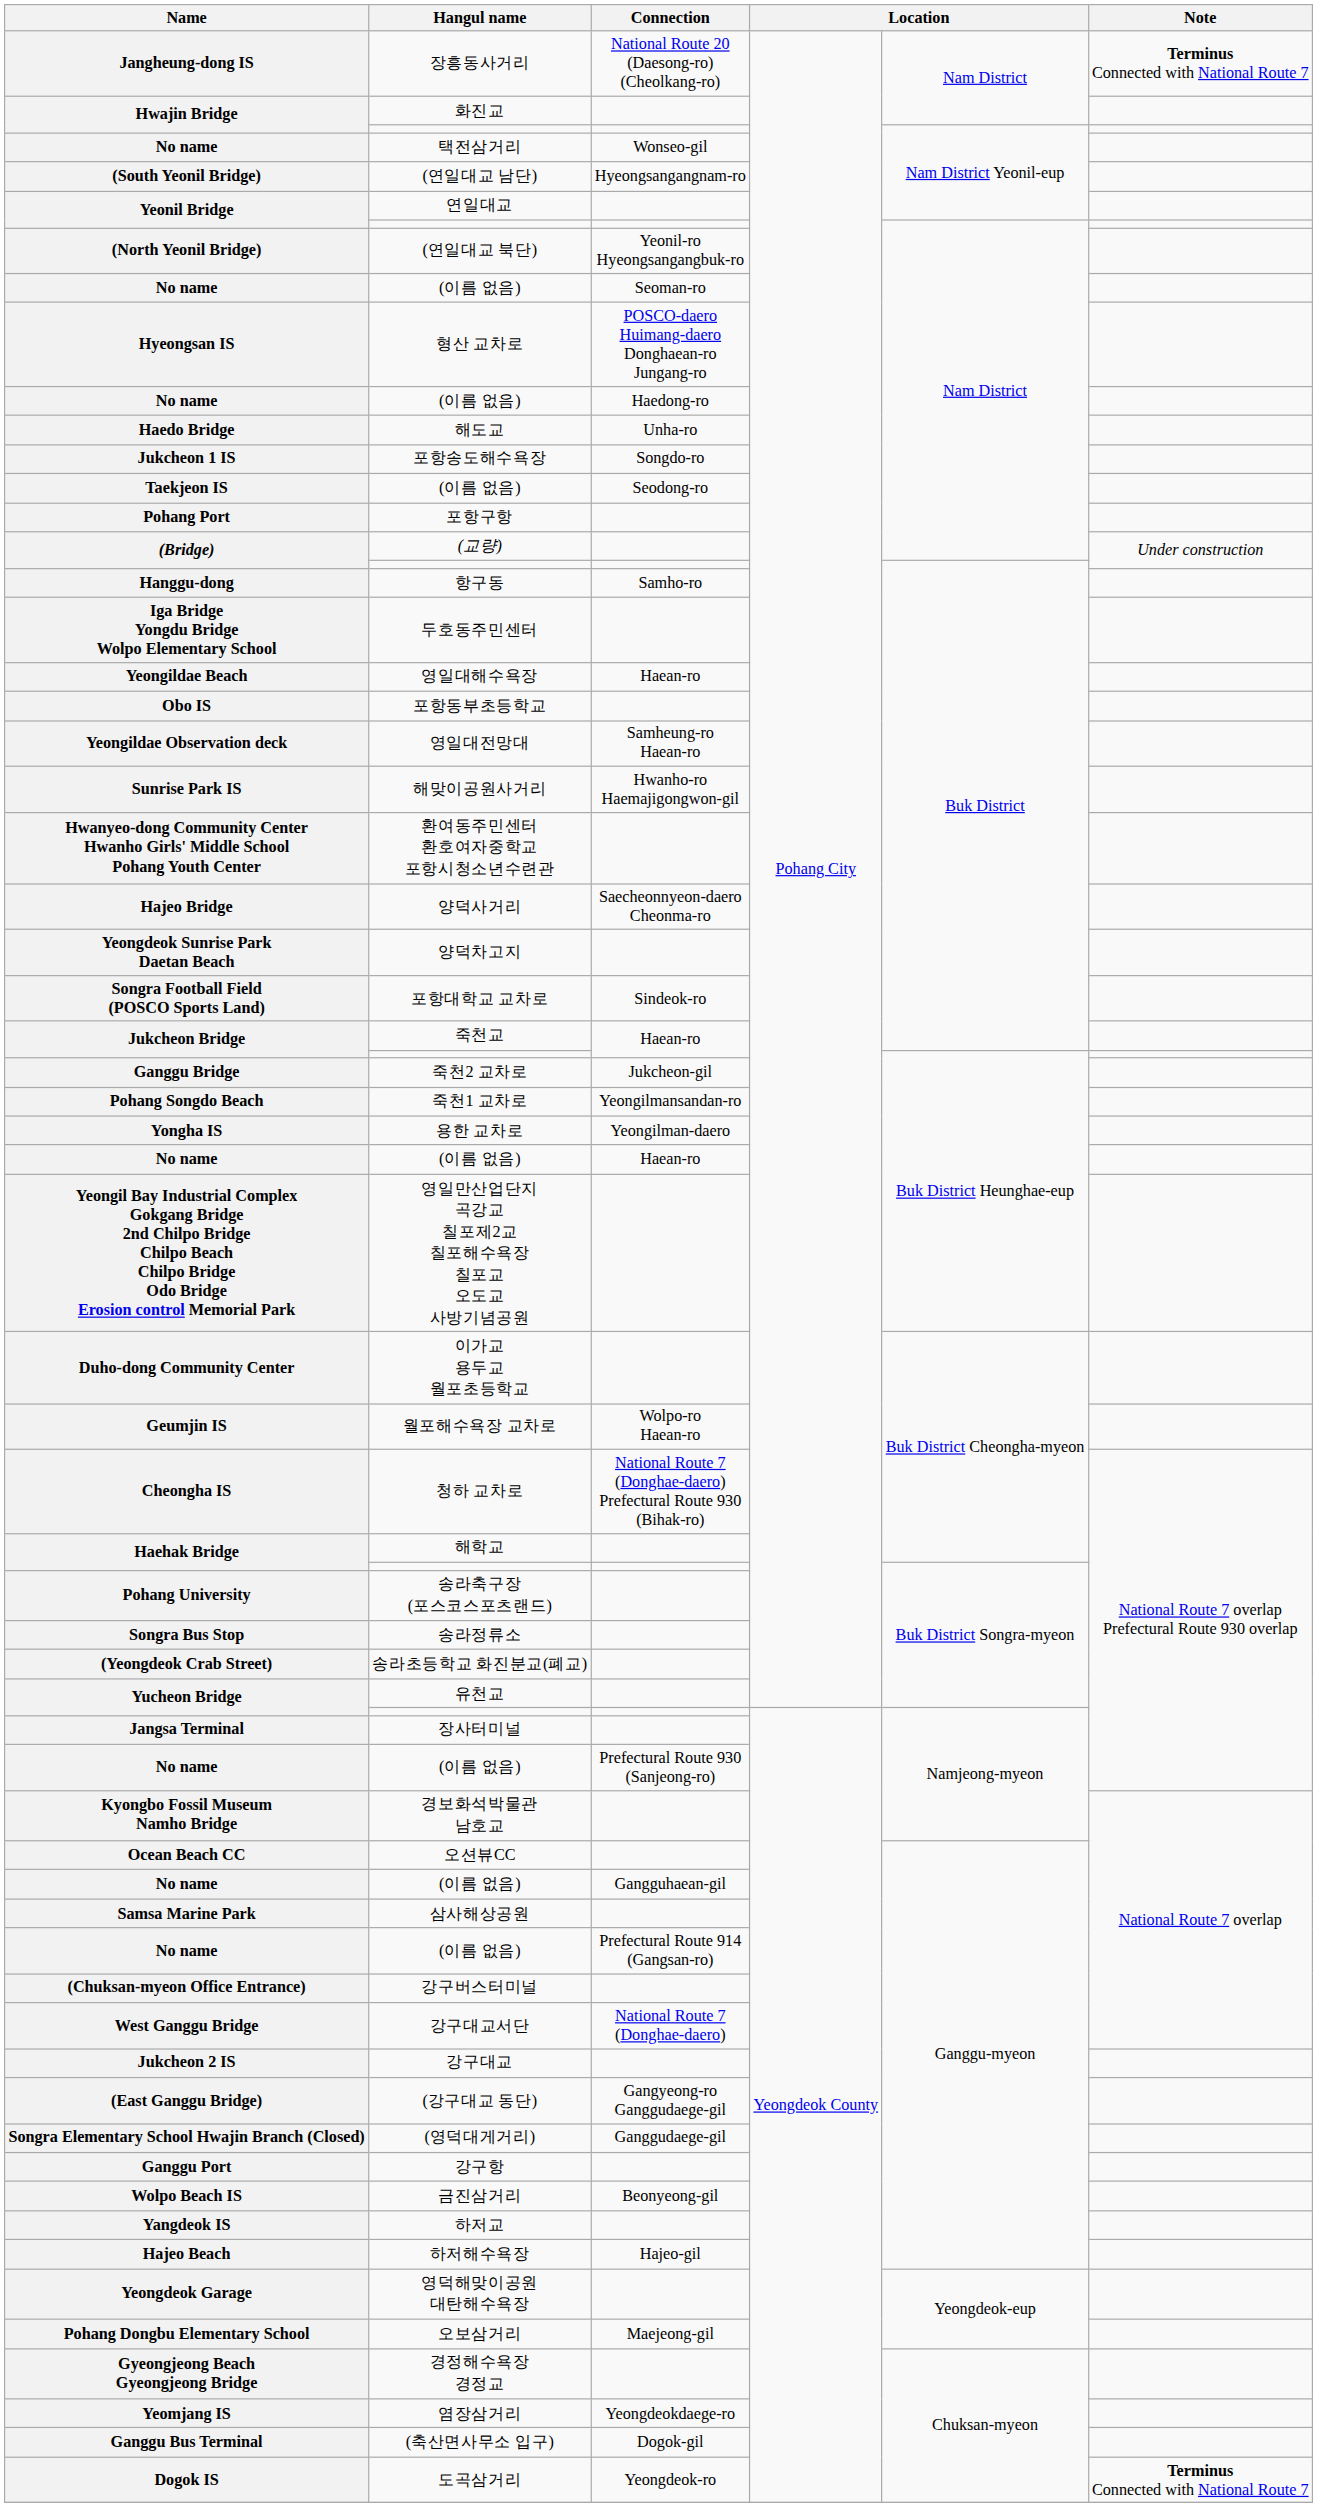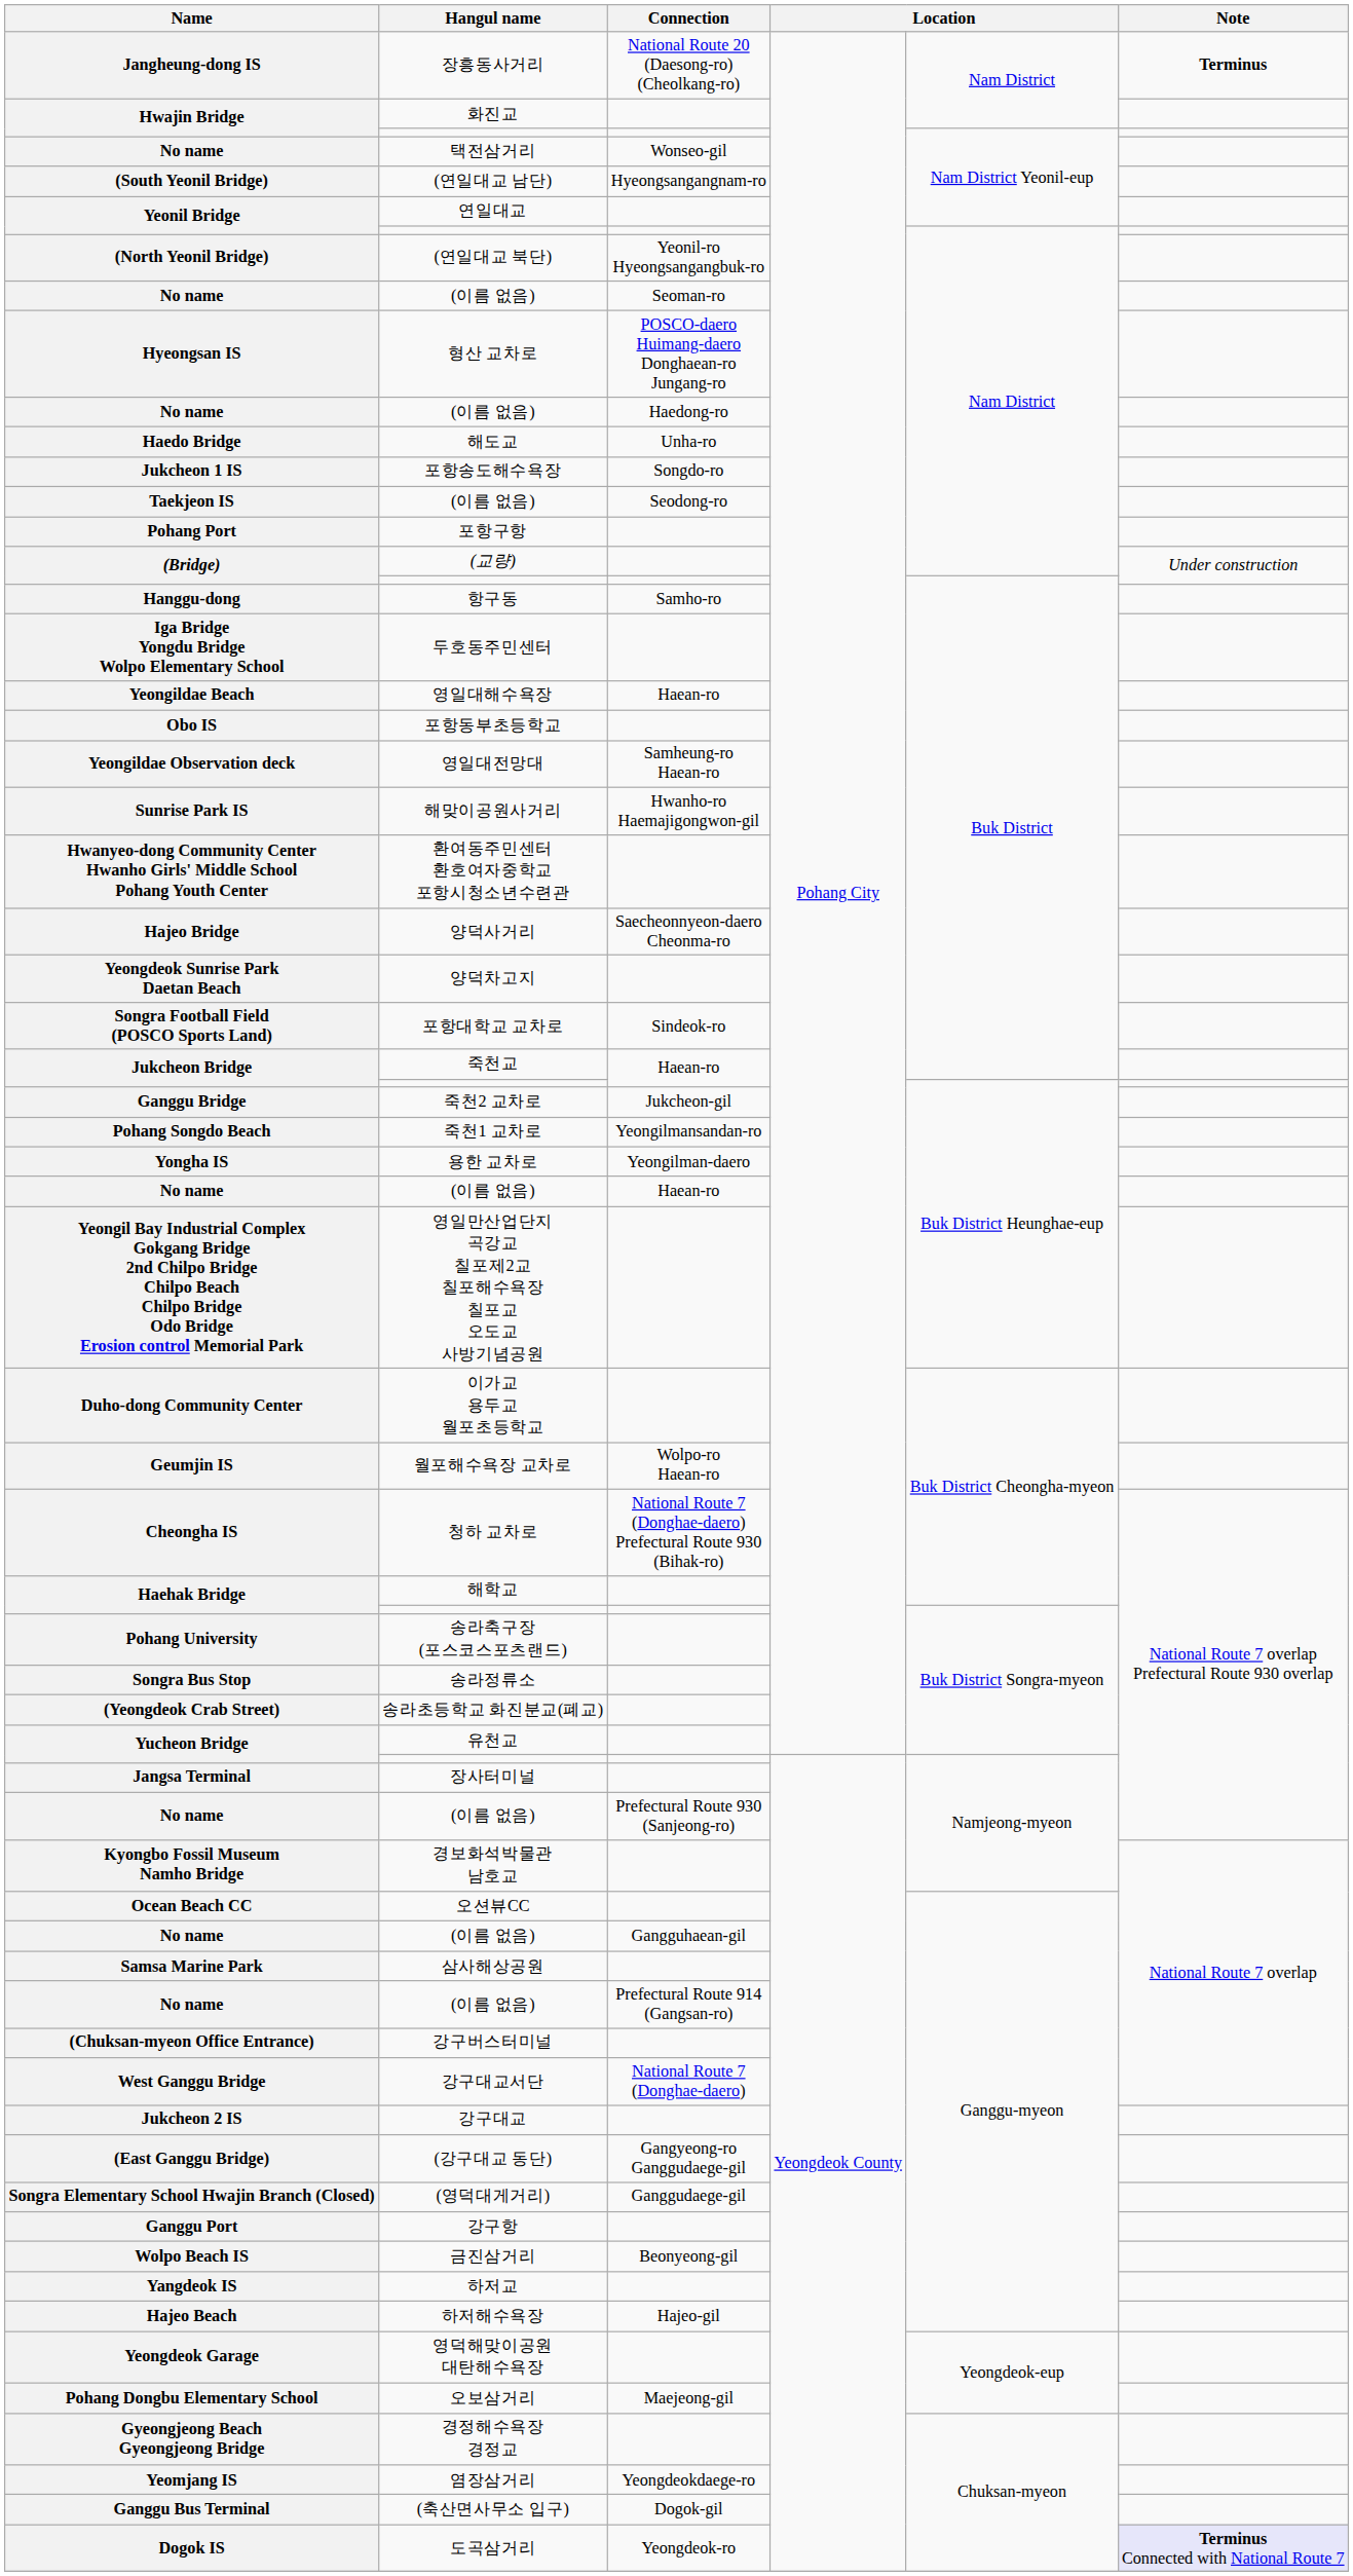장흥동사거리 | Note: Terminus Connected with National Route 7 -> Terminus
도곡삼거리 | Note: no background -> lavender background
